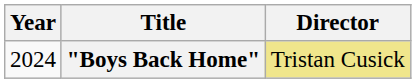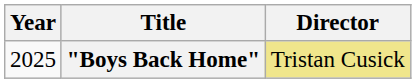"Boys Back Home" | Year: 2024 -> 2025
